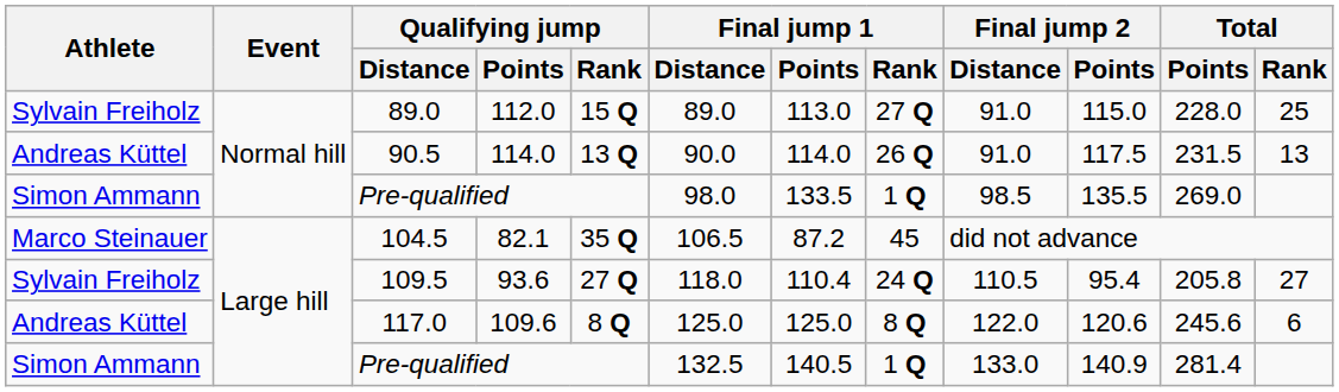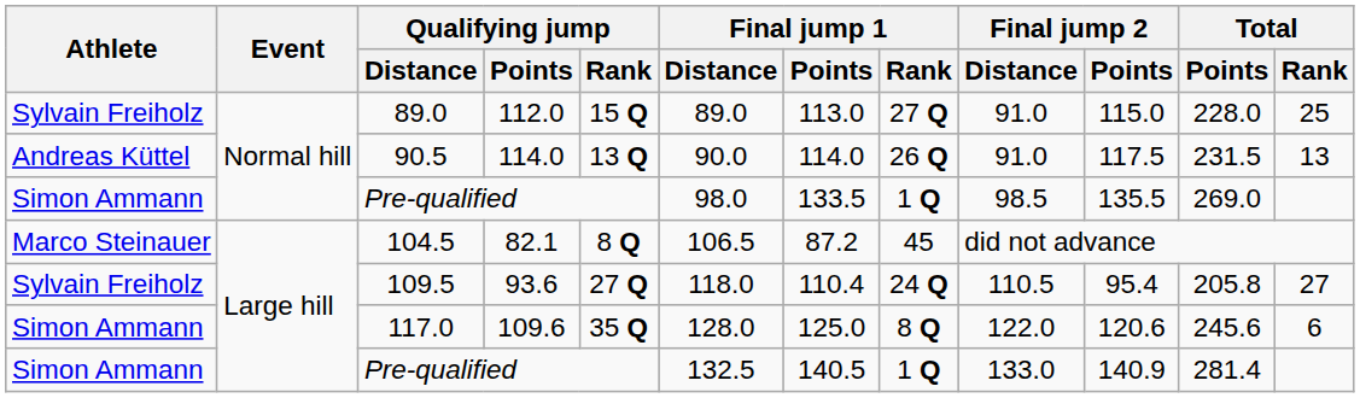104.5 | Qualifying jump / Rank: 35 Q -> 8 Q
117.0 | Athlete: Andreas Küttel -> Simon Ammann
117.0 | Qualifying jump / Rank: 8 Q -> 35 Q
117.0 | Final jump 1 / Distance: 125.0 -> 128.0
